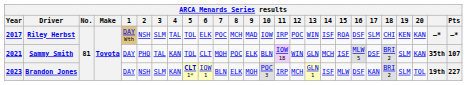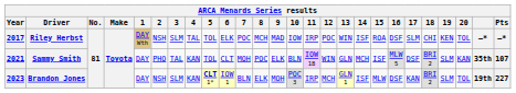Riley Herbst | 20: KAN -> TOL
